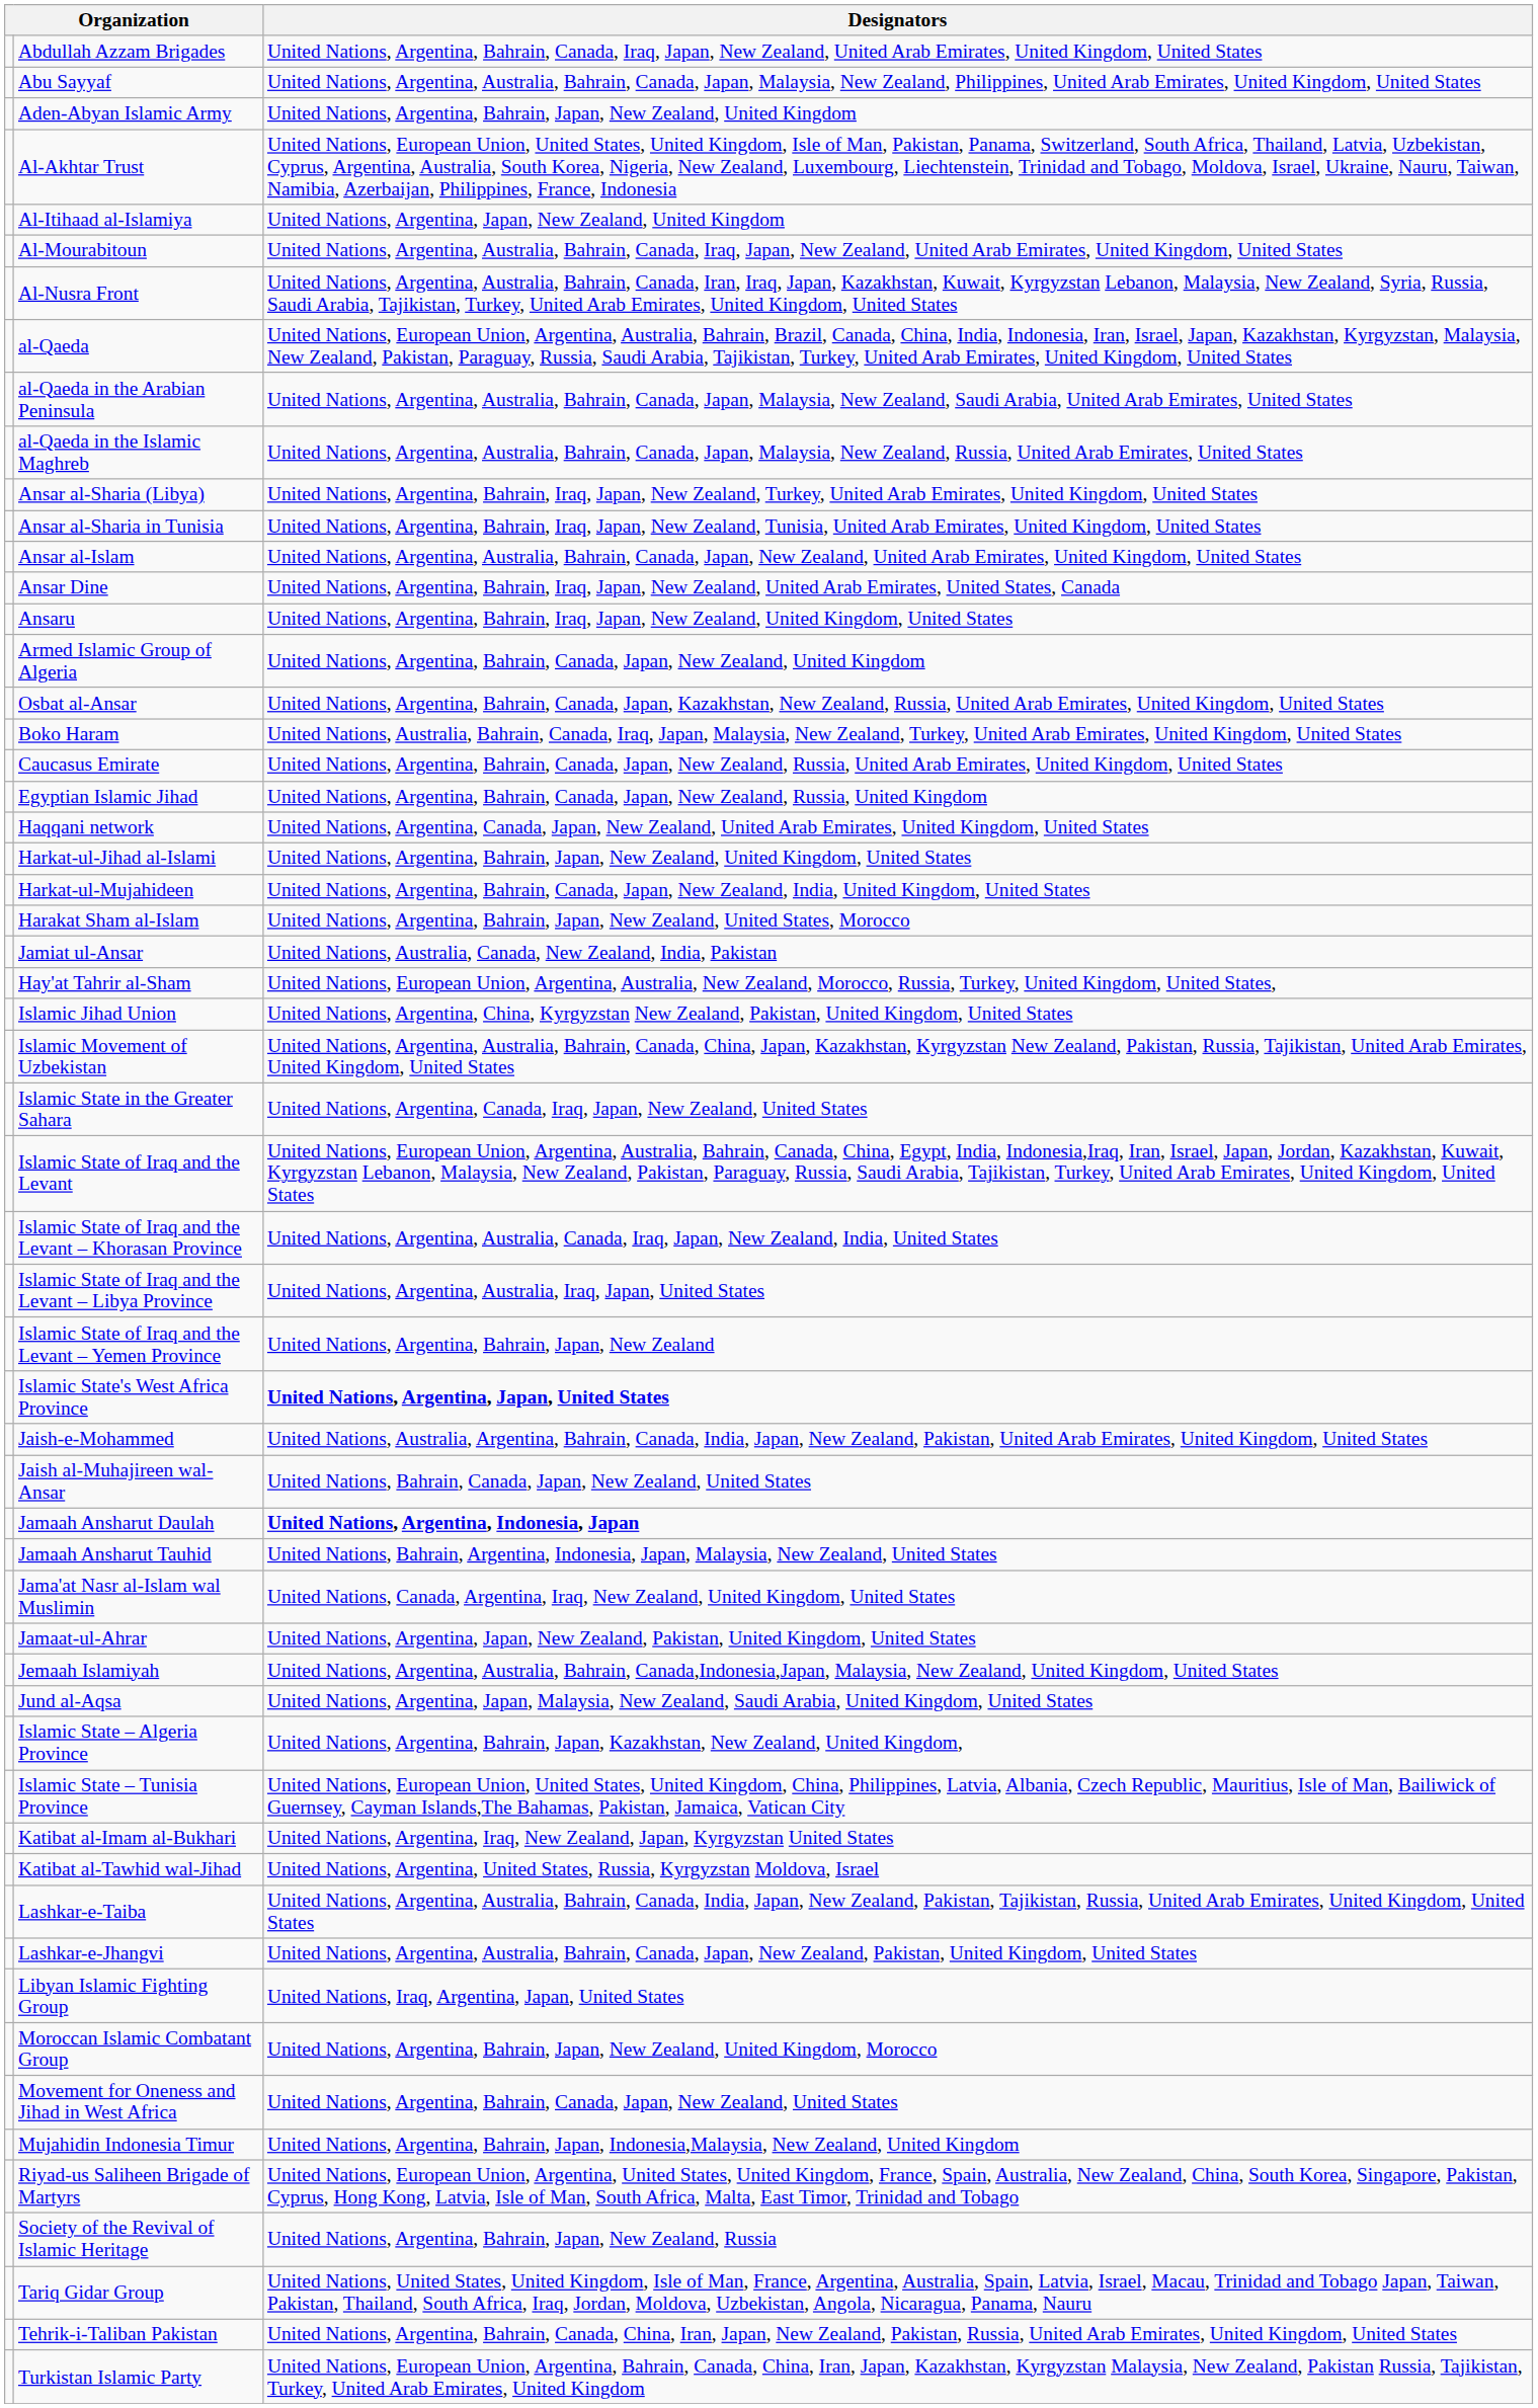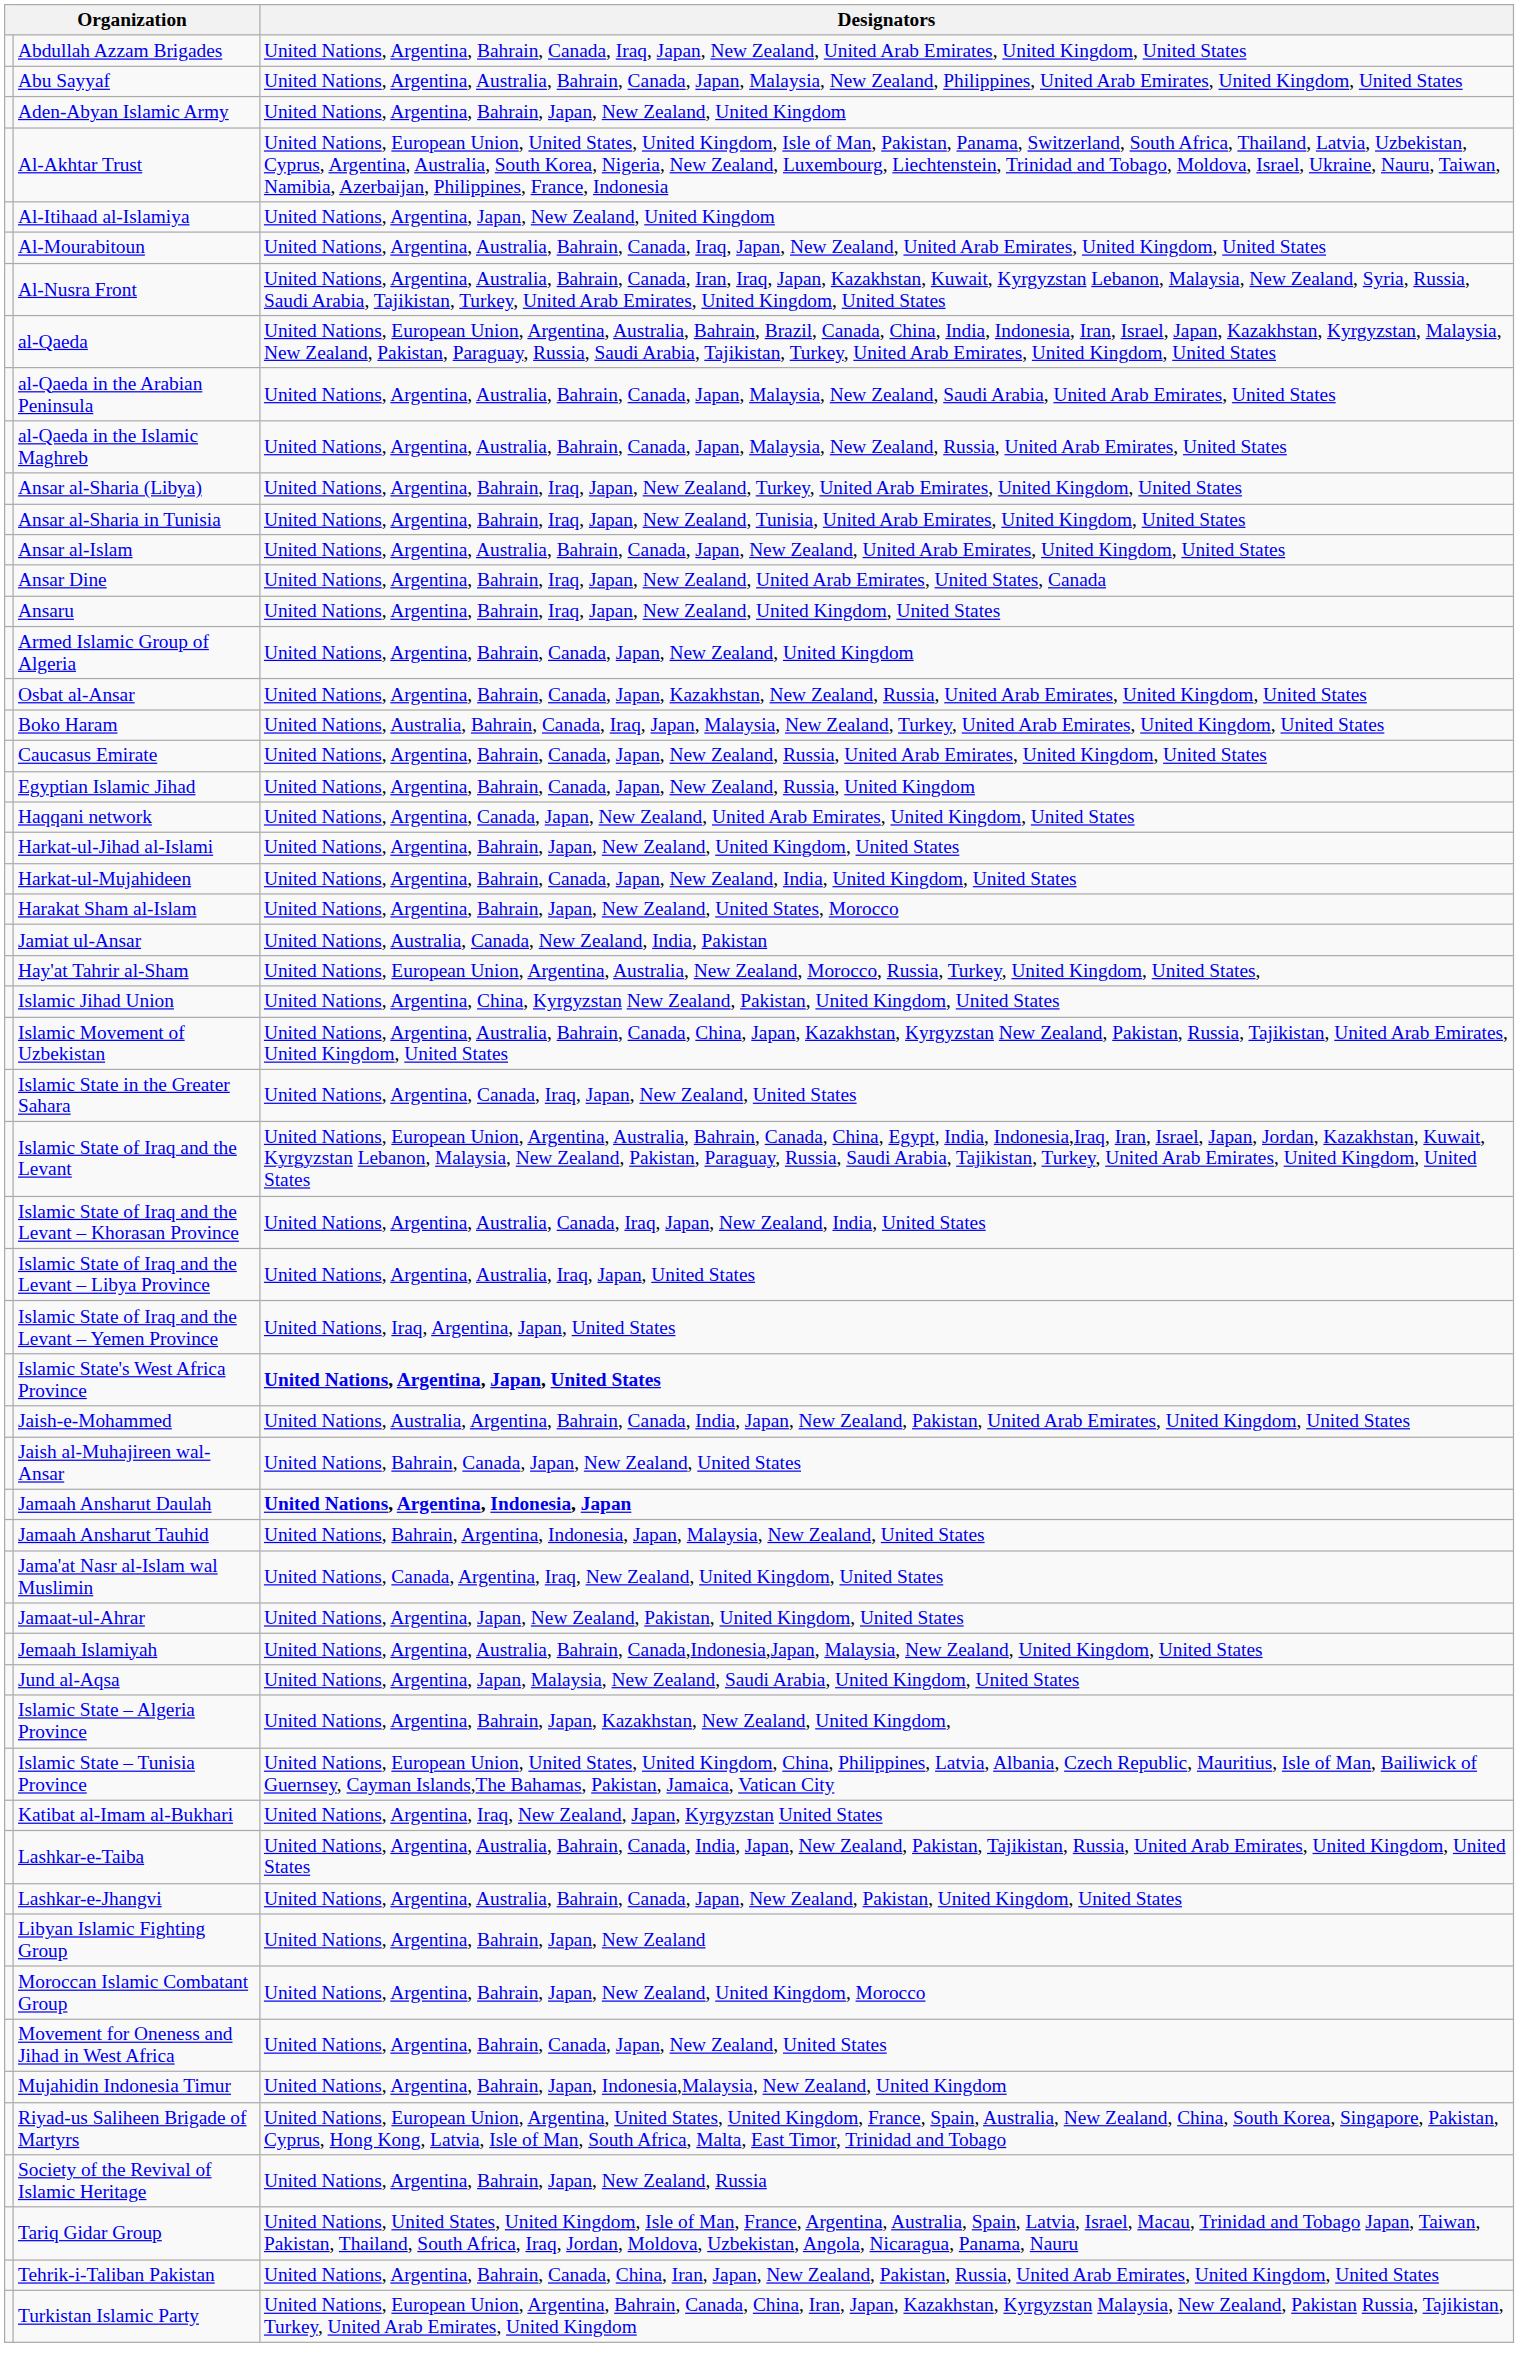Islamic State of Iraq and the Levant – Yemen Province | Designators: United Nations, Argentina, Bahrain, Japan, New Zealand -> United Nations, Iraq, Argentina, Japan, United States
- row: Katibat al-Tawhid wal-Jihad | United Nations, Argentina, United States, Russia, Kyrgyzstan Moldova, Israel
Libyan Islamic Fighting Group | Designators: United Nations, Iraq, Argentina, Japan, United States -> United Nations, Argentina, Bahrain, Japan, New Zealand
